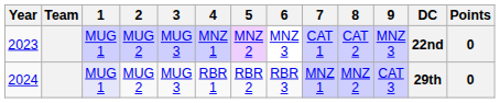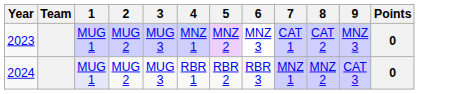- column: DC | 22nd | 29th
